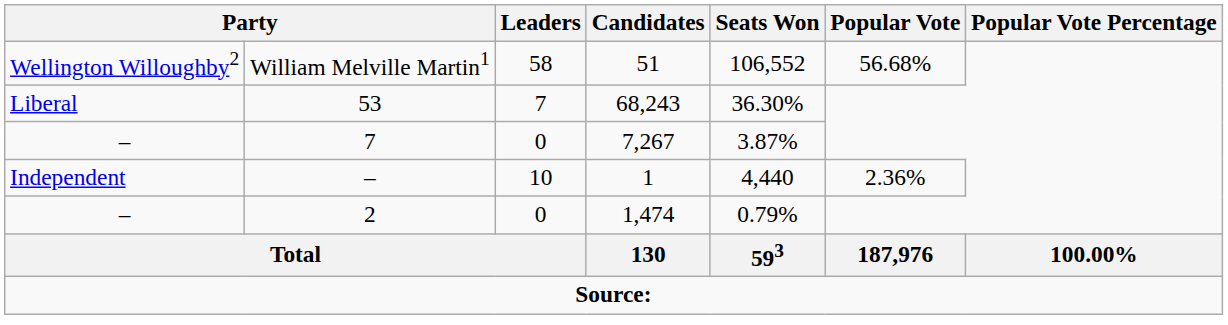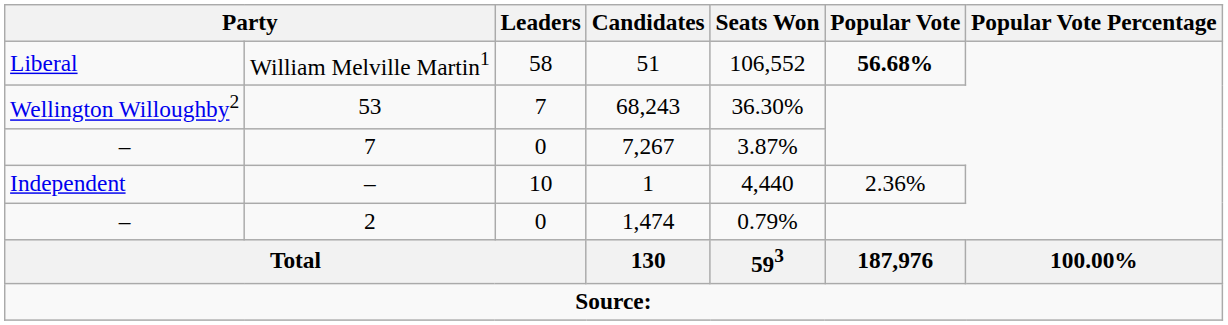William Melville Martin1 | column 1: Wellington Willoughby2 -> Liberal
William Melville Martin1 | Popular Vote: normal -> bold
53 | column 1: Liberal -> Wellington Willoughby2
